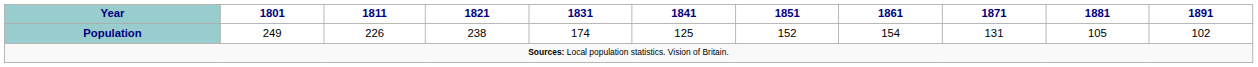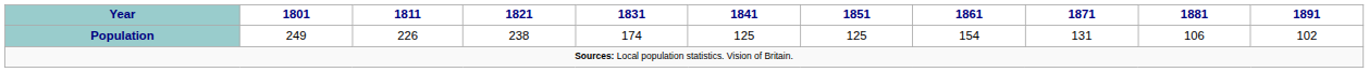Population | 1851: 152 -> 125
Population | 1881: 105 -> 106
